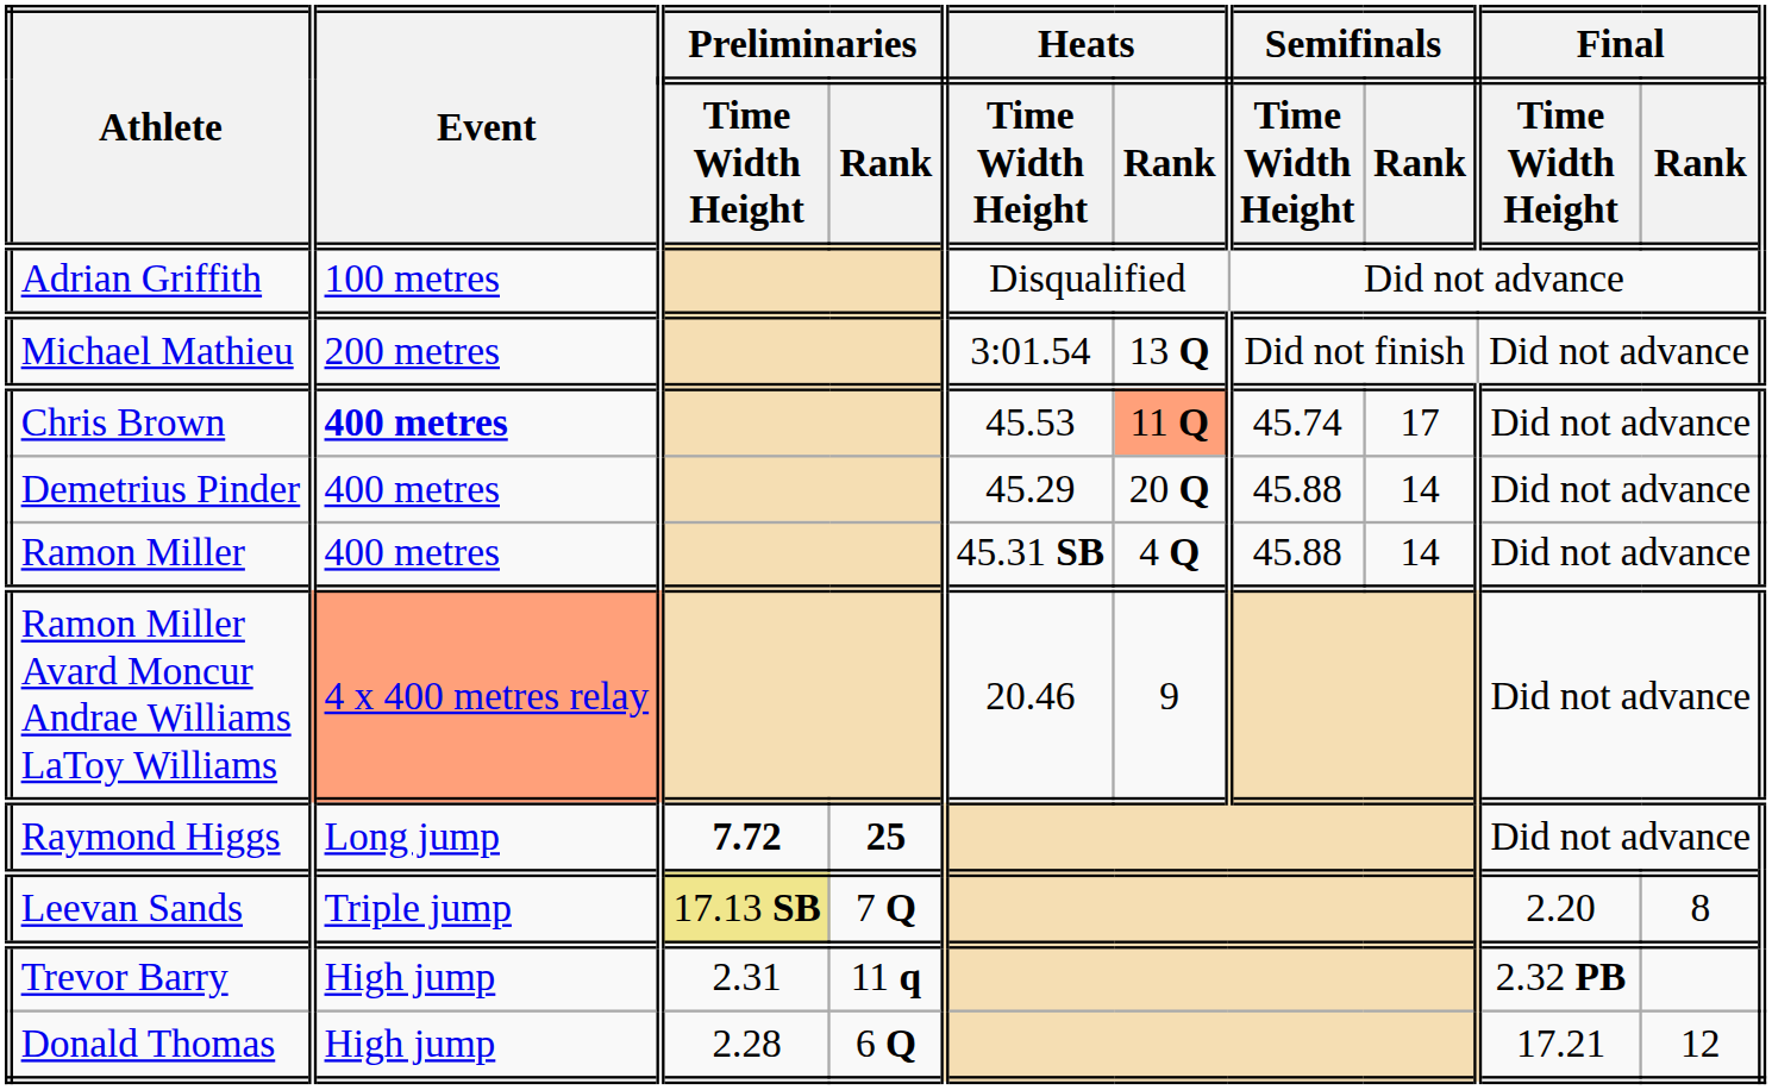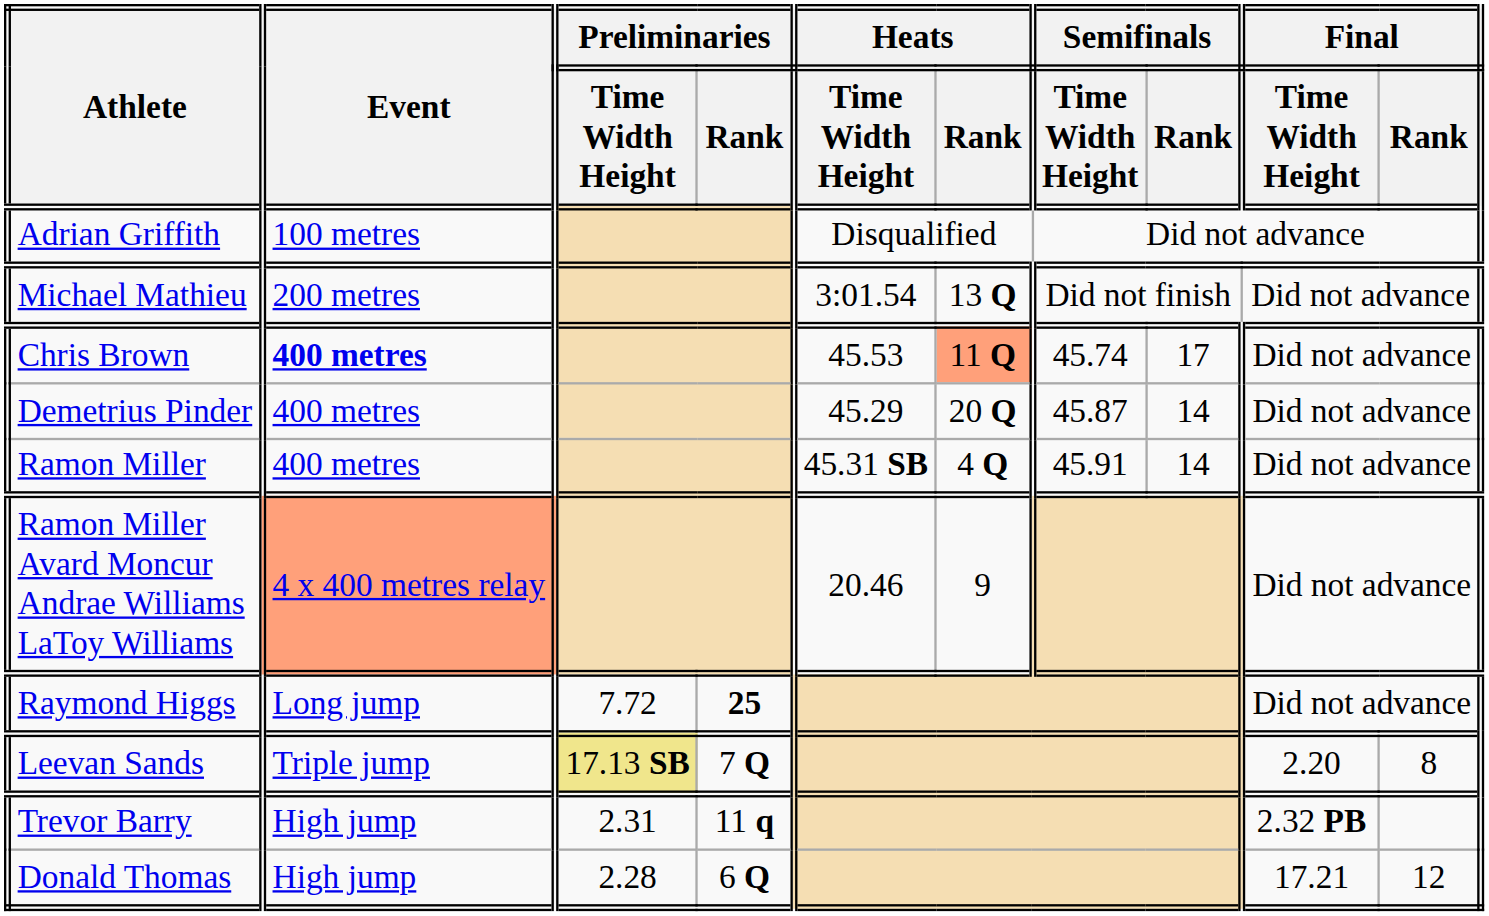Demetrius Pinder | Semifinals / Time Width Height: 45.88 -> 45.87
Ramon Miller | Semifinals / Time Width Height: 45.88 -> 45.91
Raymond Higgs | Preliminaries / Time Width Height: bold -> normal
